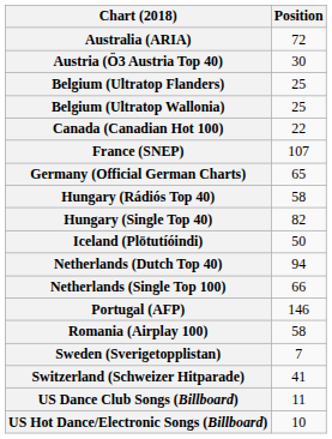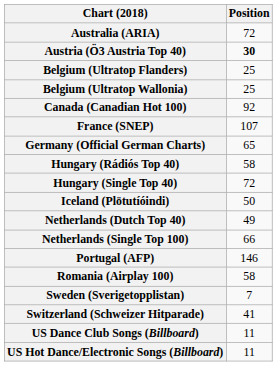Austria (Ö3 Austria Top 40) | Position: normal -> bold
Canada (Canadian Hot 100) | Position: 22 -> 92
Hungary (Single Top 40) | Position: 82 -> 72
Netherlands (Dutch Top 40) | Position: 94 -> 49
US Hot Dance/Electronic Songs (Billboard) | Position: 10 -> 11
